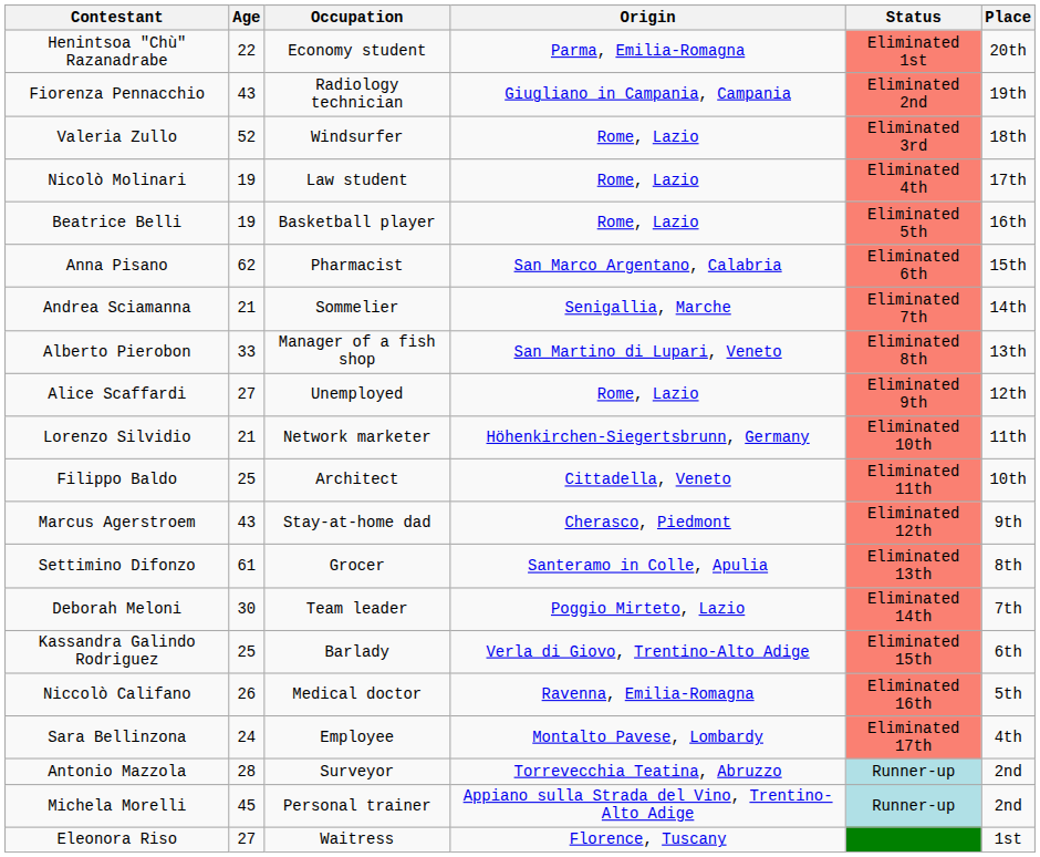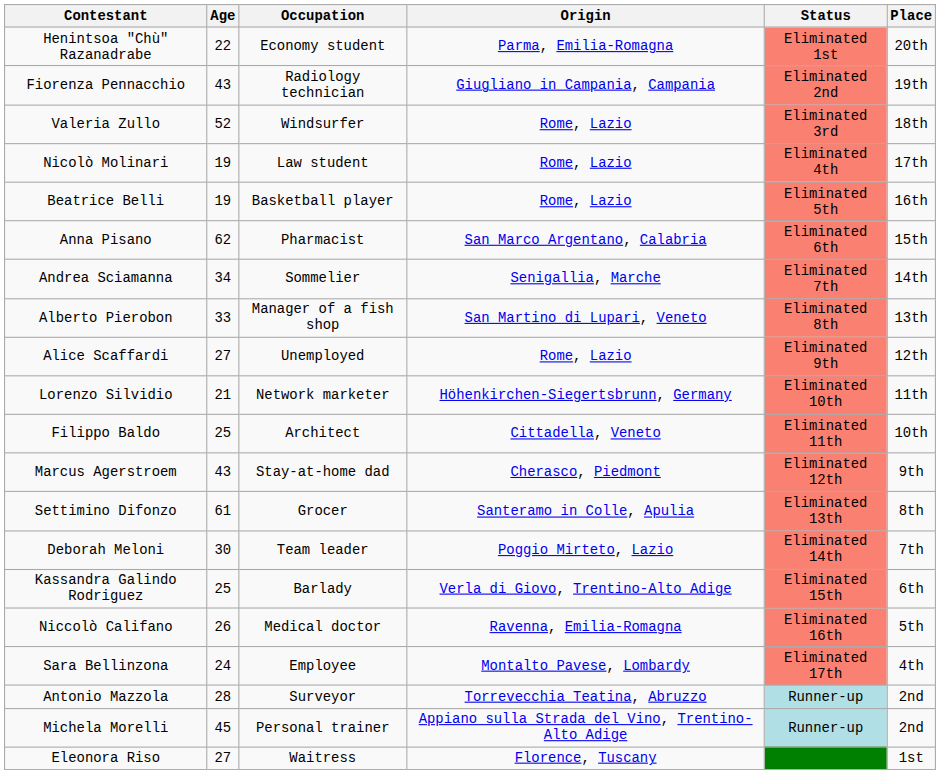Andrea Sciamanna | Age: 21 -> 34
